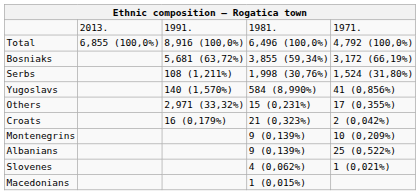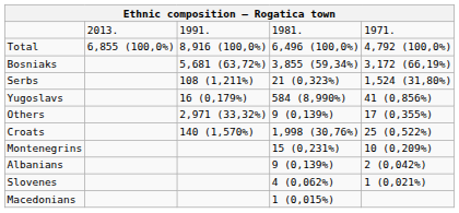Serbs | column 4: 1,998 (30,76%) -> 21 (0,323%)
Yugoslavs | column 3: 140 (1,570%) -> 16 (0,179%)
Others | column 4: 15 (0,231%) -> 9 (0,139%)
Croats | column 3: 16 (0,179%) -> 140 (1,570%)
Croats | column 4: 21 (0,323%) -> 1,998 (30,76%)
Croats | column 5: 2 (0,042%) -> 25 (0,522%)
Montenegrins | column 4: 9 (0,139%) -> 15 (0,231%)
Albanians | column 5: 25 (0,522%) -> 2 (0,042%)
